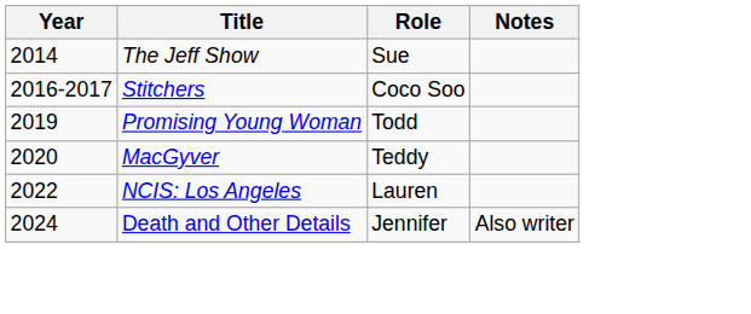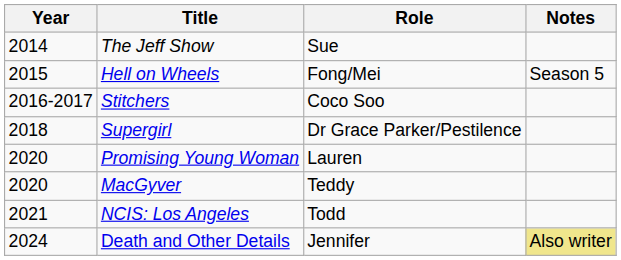+ row: 2015 | Hell on Wheels | Fong/Mei | Season 5
+ row: 2018 | Supergirl | Dr Grace Parker/Pestilence
Promising Young Woman | Year: 2019 -> 2020
Promising Young Woman | Role: Todd -> Lauren
NCIS: Los Angeles | Year: 2022 -> 2021
NCIS: Los Angeles | Role: Lauren -> Todd
Death and Other Details | Notes: no background -> khaki background
